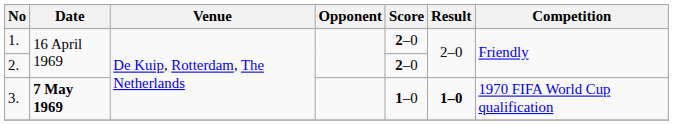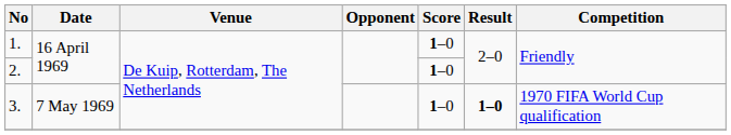1. | Score: 2–0 -> 1–0
2. | Score: 2–0 -> 1–0
3. | Date: bold -> normal
